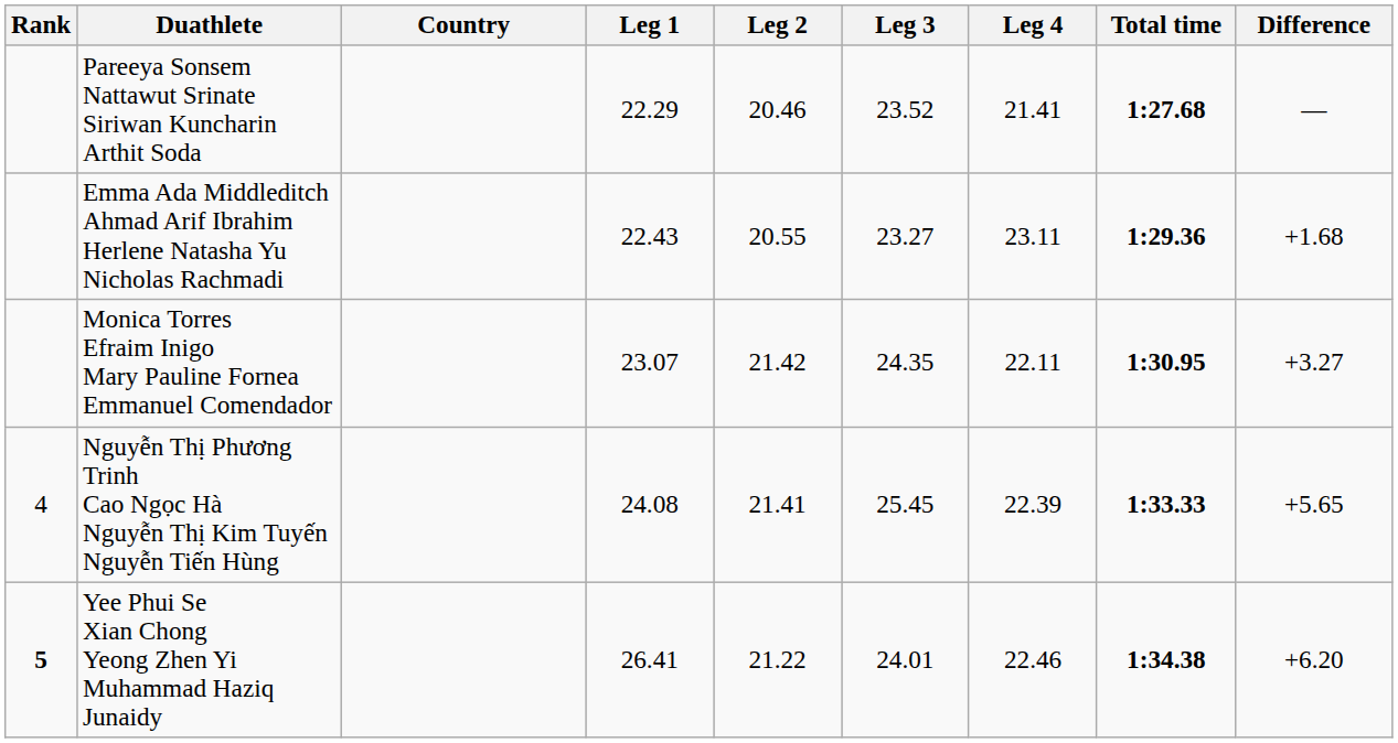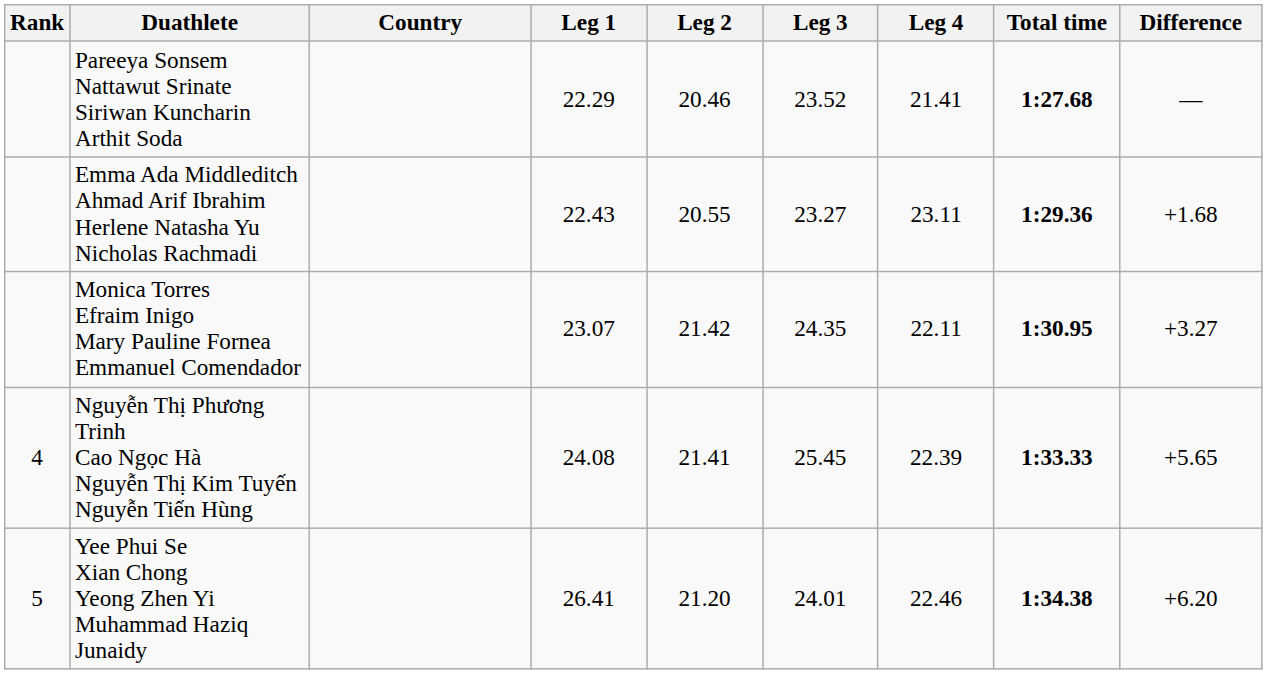Yee Phui Se Xian Chong Yeong Zhen Yi Muhammad Haziq Junaidy | Rank: bold -> normal
Yee Phui Se Xian Chong Yeong Zhen Yi Muhammad Haziq Junaidy | Leg 2: 21.22 -> 21.20
